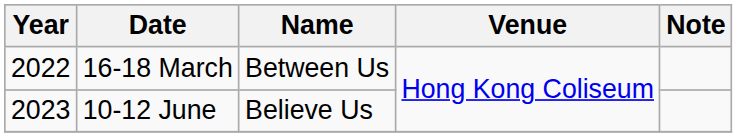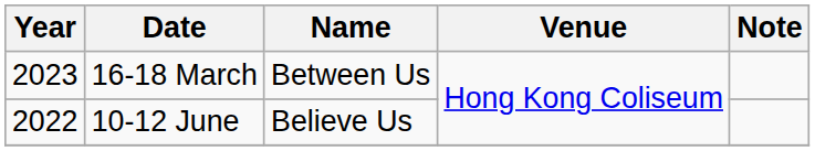16-18 March | Year: 2022 -> 2023
10-12 June | Year: 2023 -> 2022
